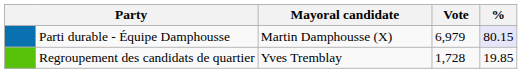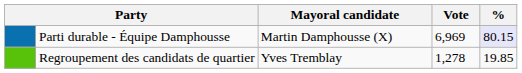Parti durable - Équipe Damphousse | Vote: 6,979 -> 6,969
Regroupement des candidats de quartier | Vote: 1,728 -> 1,278
